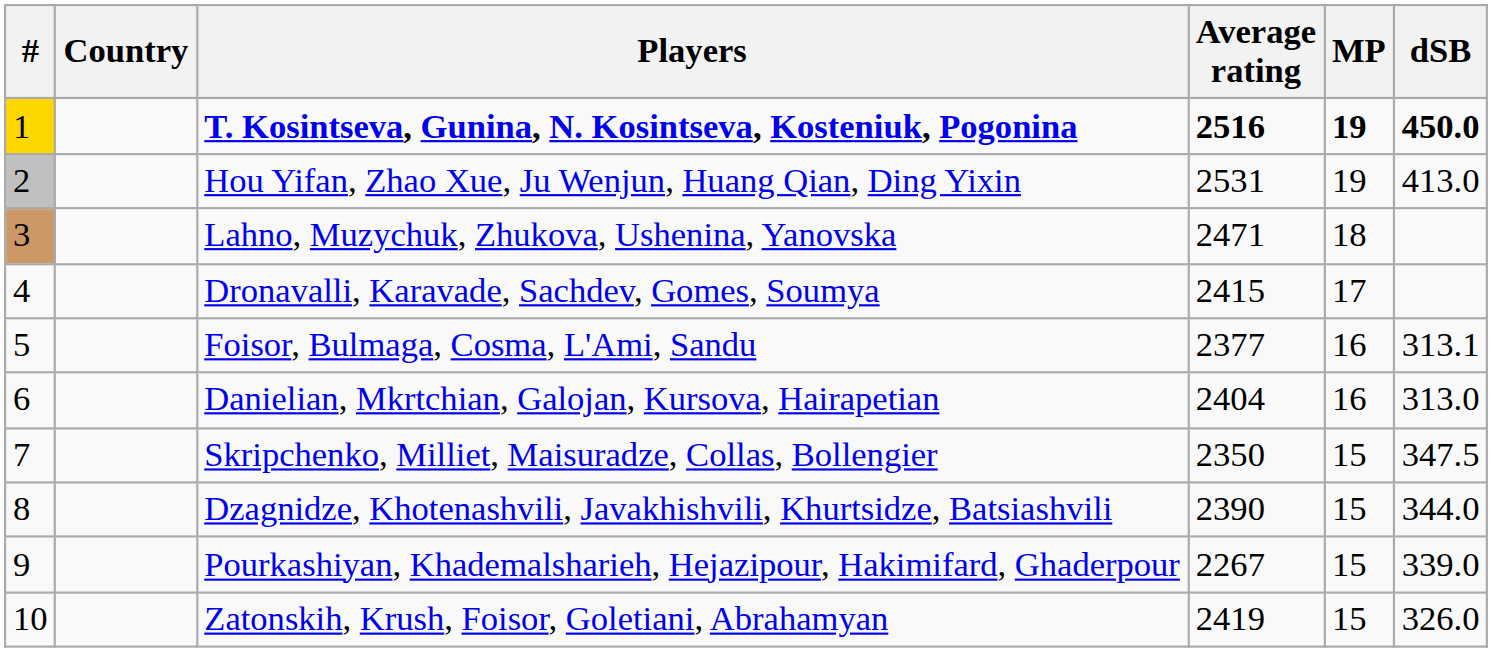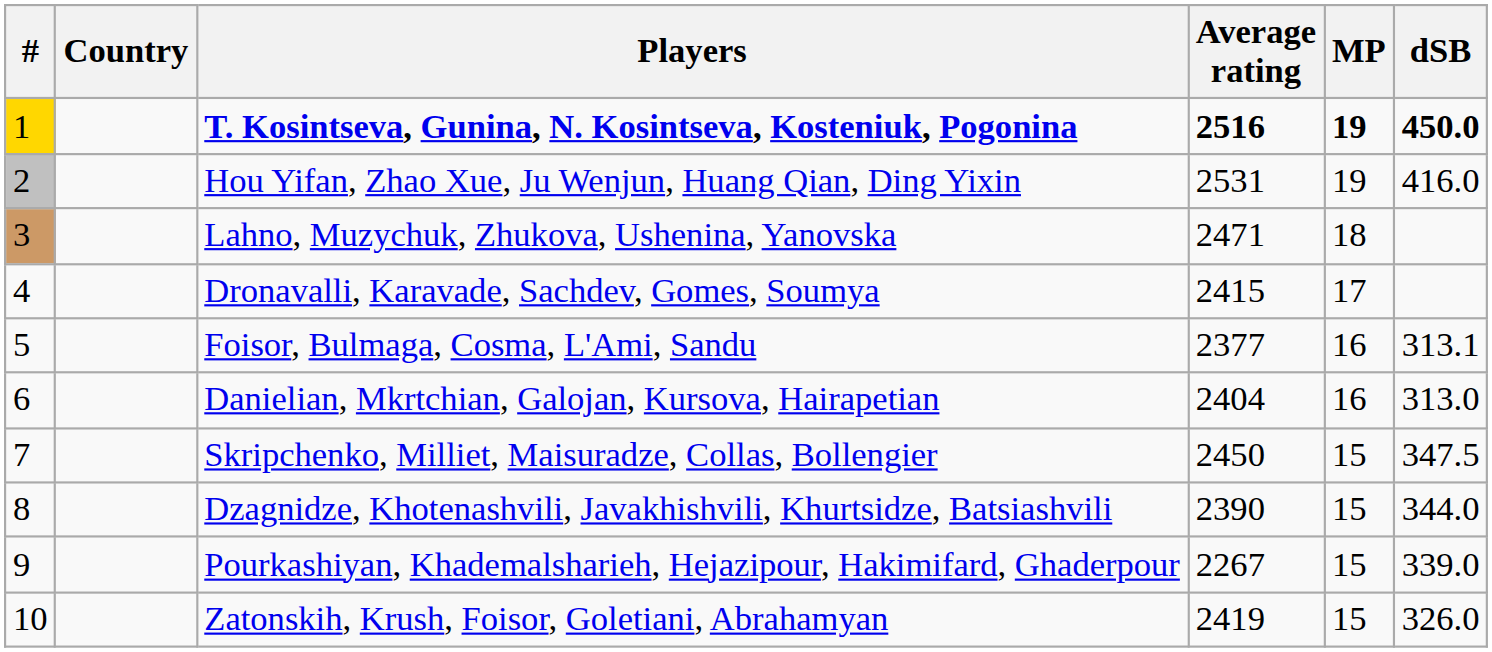Hou Yifan, Zhao Xue, Ju Wenjun, Huang Qian, Ding Yixin | dSB: 413.0 -> 416.0
Skripchenko, Milliet, Maisuradze, Collas, Bollengier | Average rating: 2350 -> 2450
